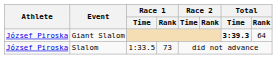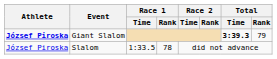Giant Slalom | Athlete: normal -> bold
Giant Slalom | Total / Rank: 64 -> 79
Slalom | Race 1 / Rank: 73 -> 78
